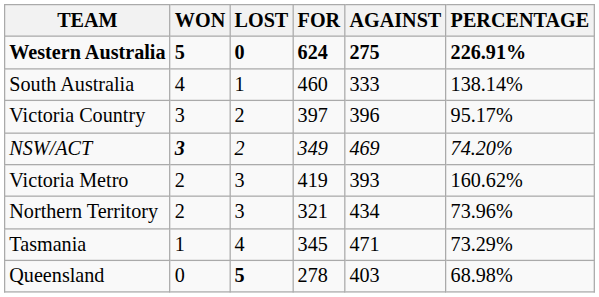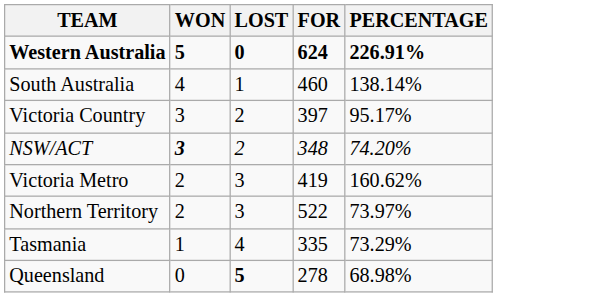- column: AGAINST | 275 | 333 | 396 | 469 | 393 | 434 | 471 | 403
NSW/ACT | FOR: 349 -> 348
Northern Territory | FOR: 321 -> 522
Northern Territory | PERCENTAGE: 73.96% -> 73.97%
Tasmania | FOR: 345 -> 335
